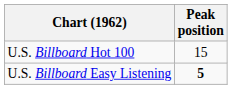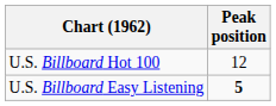U.S. Billboard Hot 100 | Peak position: 15 -> 12
